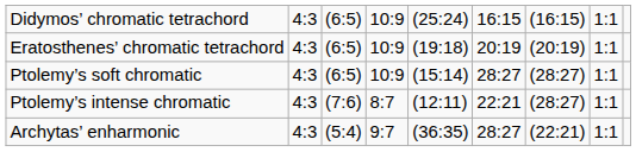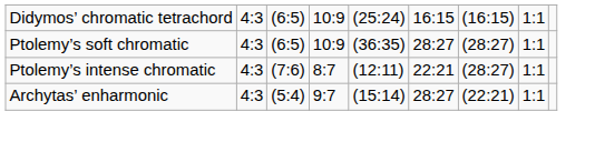- row: Eratosthenes’ chromatic tetrachord | 4:3 | (6:5) | 10:9 | (19:18) | 20:19 | (20:19) | 1:1
Ptolemy’s soft chromatic | column 5: (15:14) -> (36:35)
Archytas’ enharmonic | column 5: (36:35) -> (15:14)
